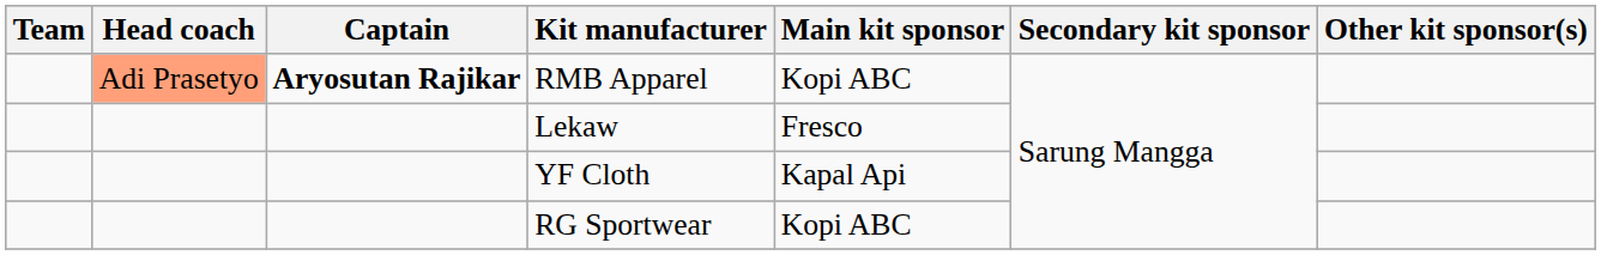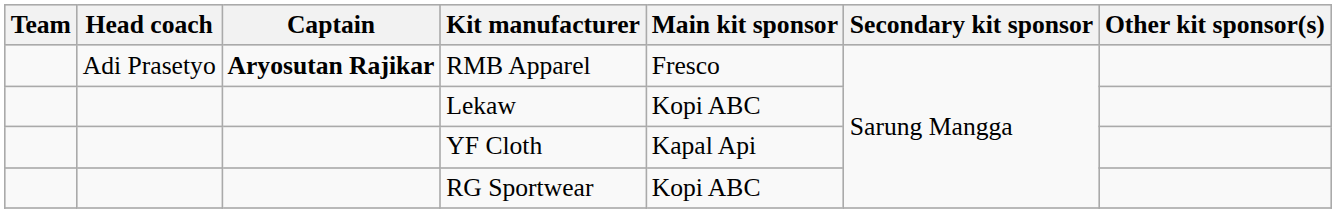RMB Apparel | Head coach: lightsalmon background -> no background
RMB Apparel | Main kit sponsor: Kopi ABC -> Fresco
Lekaw | Main kit sponsor: Fresco -> Kopi ABC
